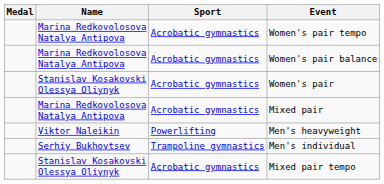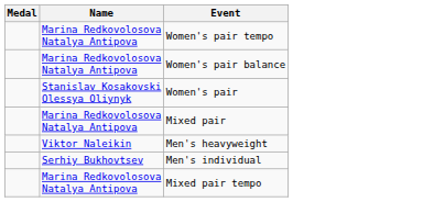- column: Sport | Acrobatic gymnastics | Acrobatic gymnastics | Acrobatic gymnastics | Acrobatic gymnastics | Powerlifting | Trampoline gymnastics | Acrobatic gymnastics
Mixed pair tempo | Name: Stanislav Kosakovski Olessya Oliynyk -> Marina Redkovolosova Natalya Antipova
